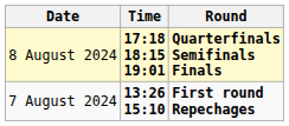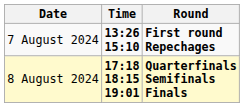rows swapped: 7 August 2024 <-> 8 August 2024
